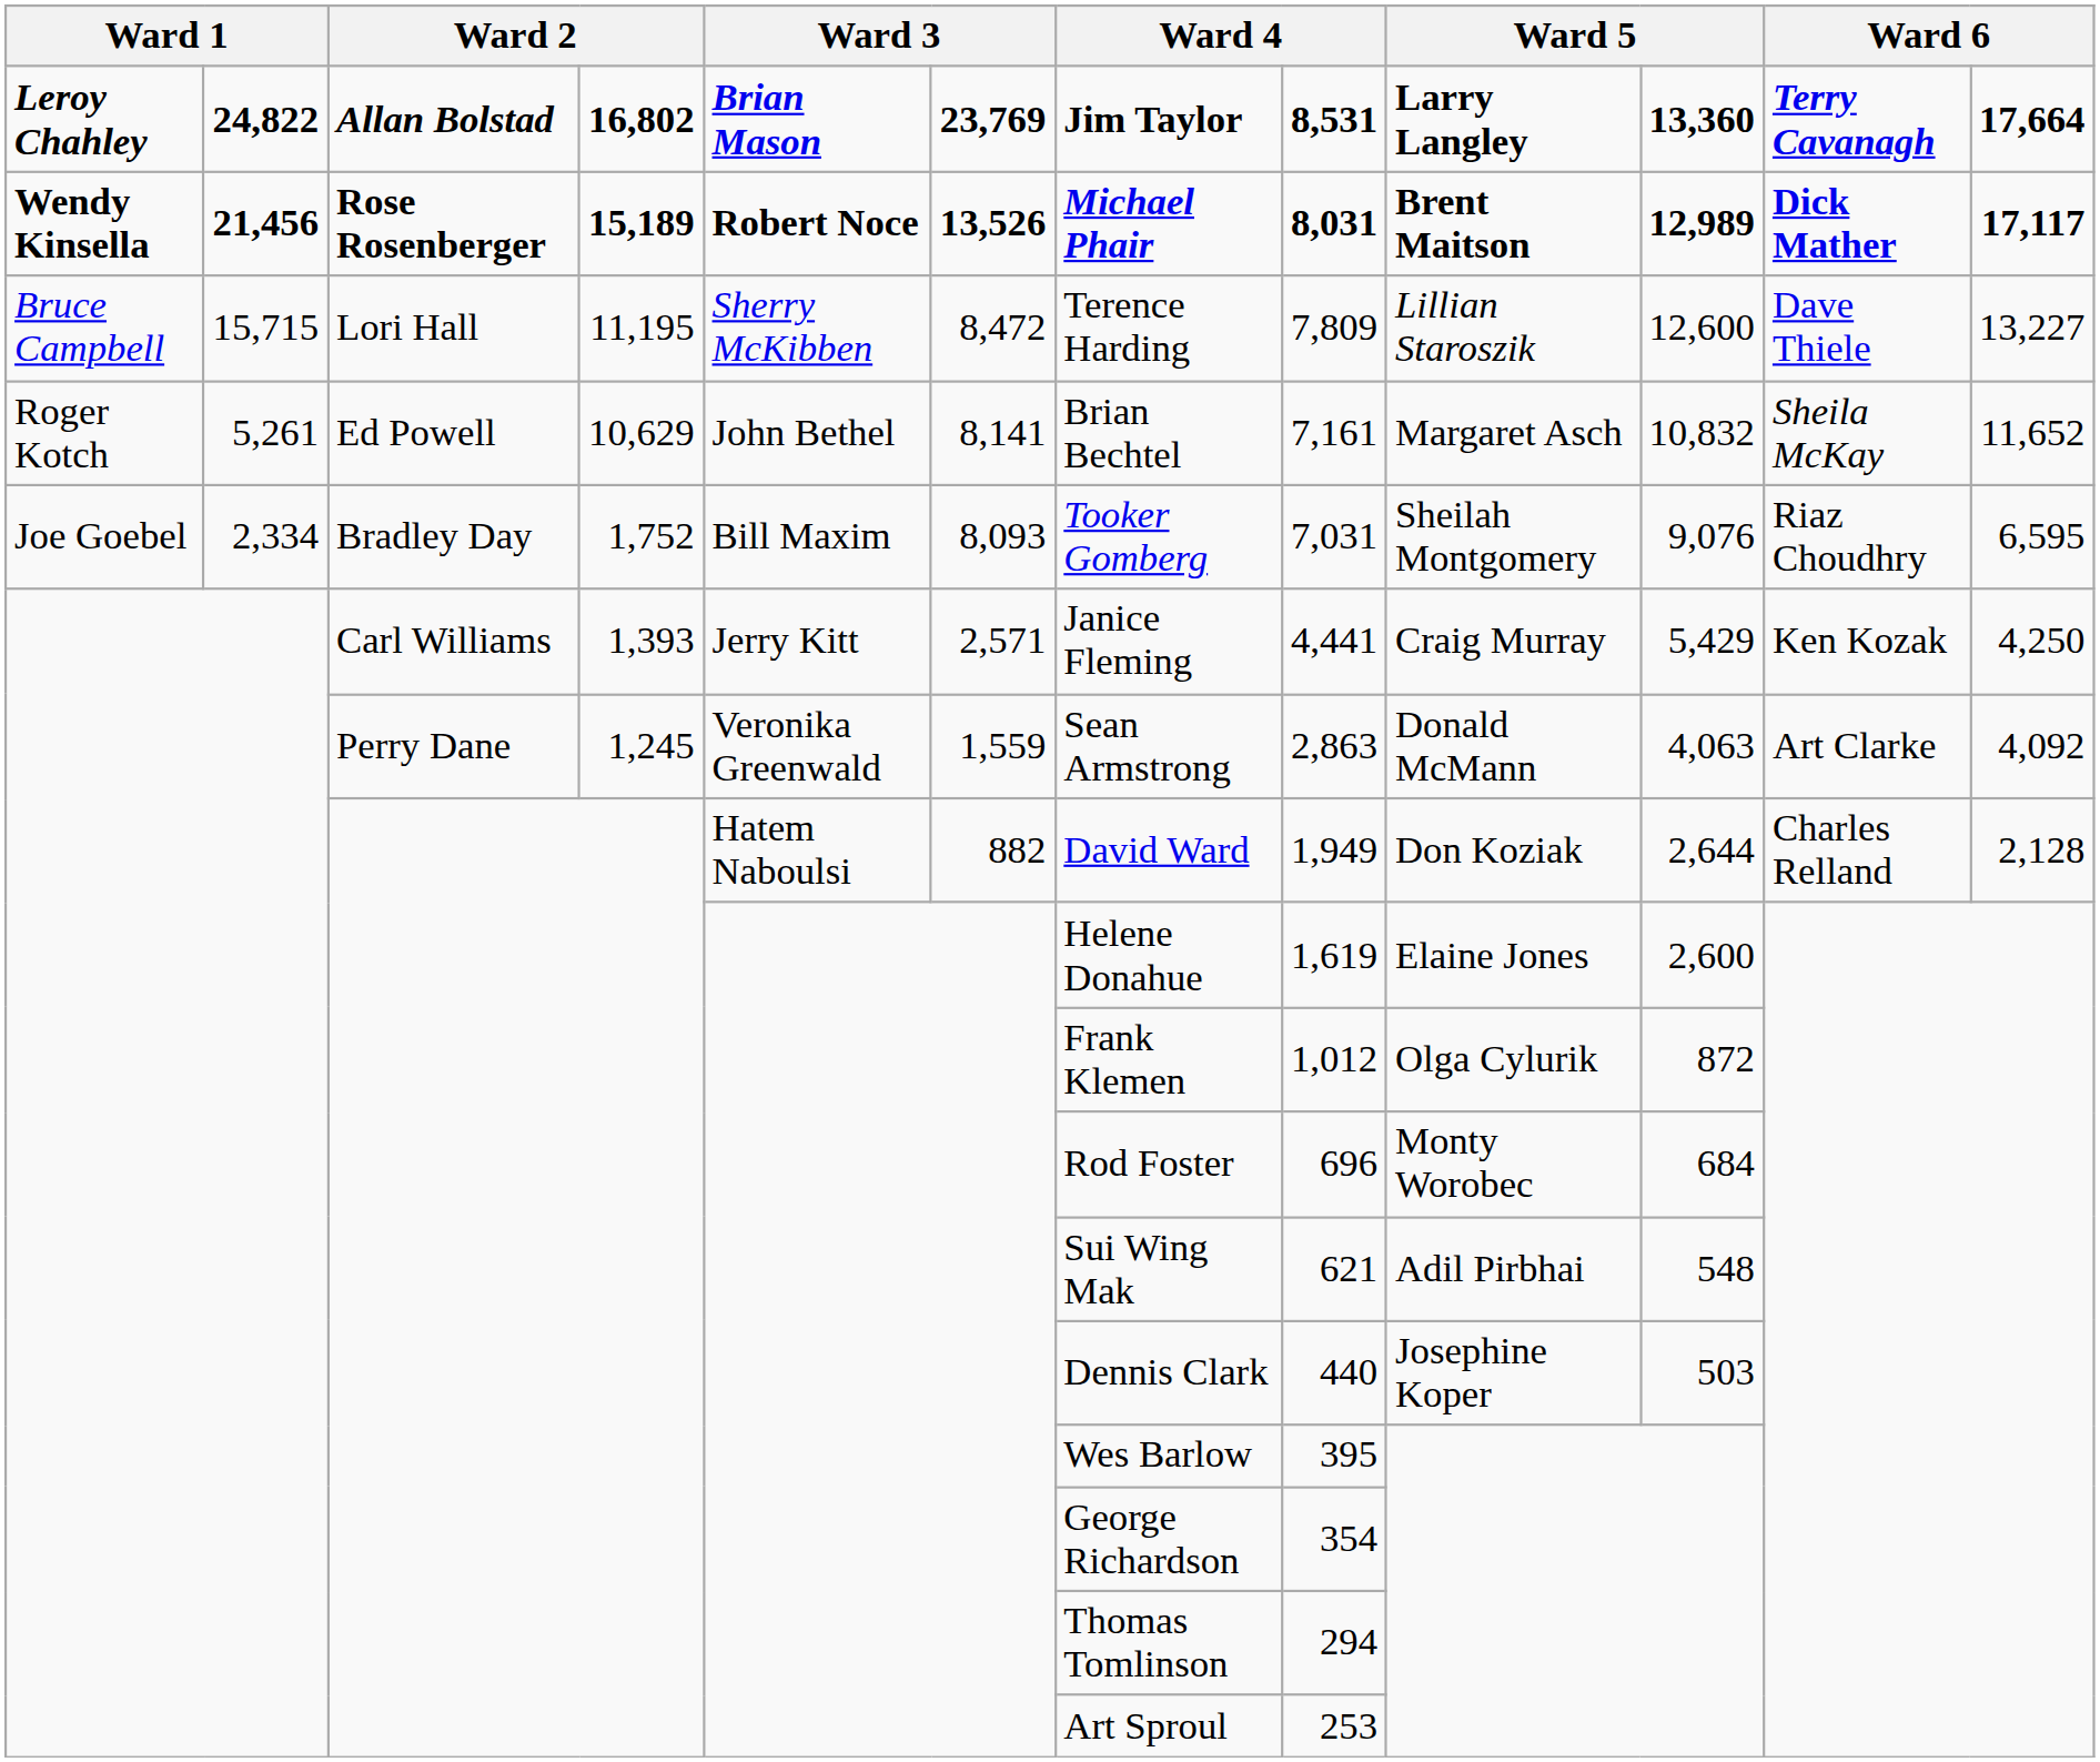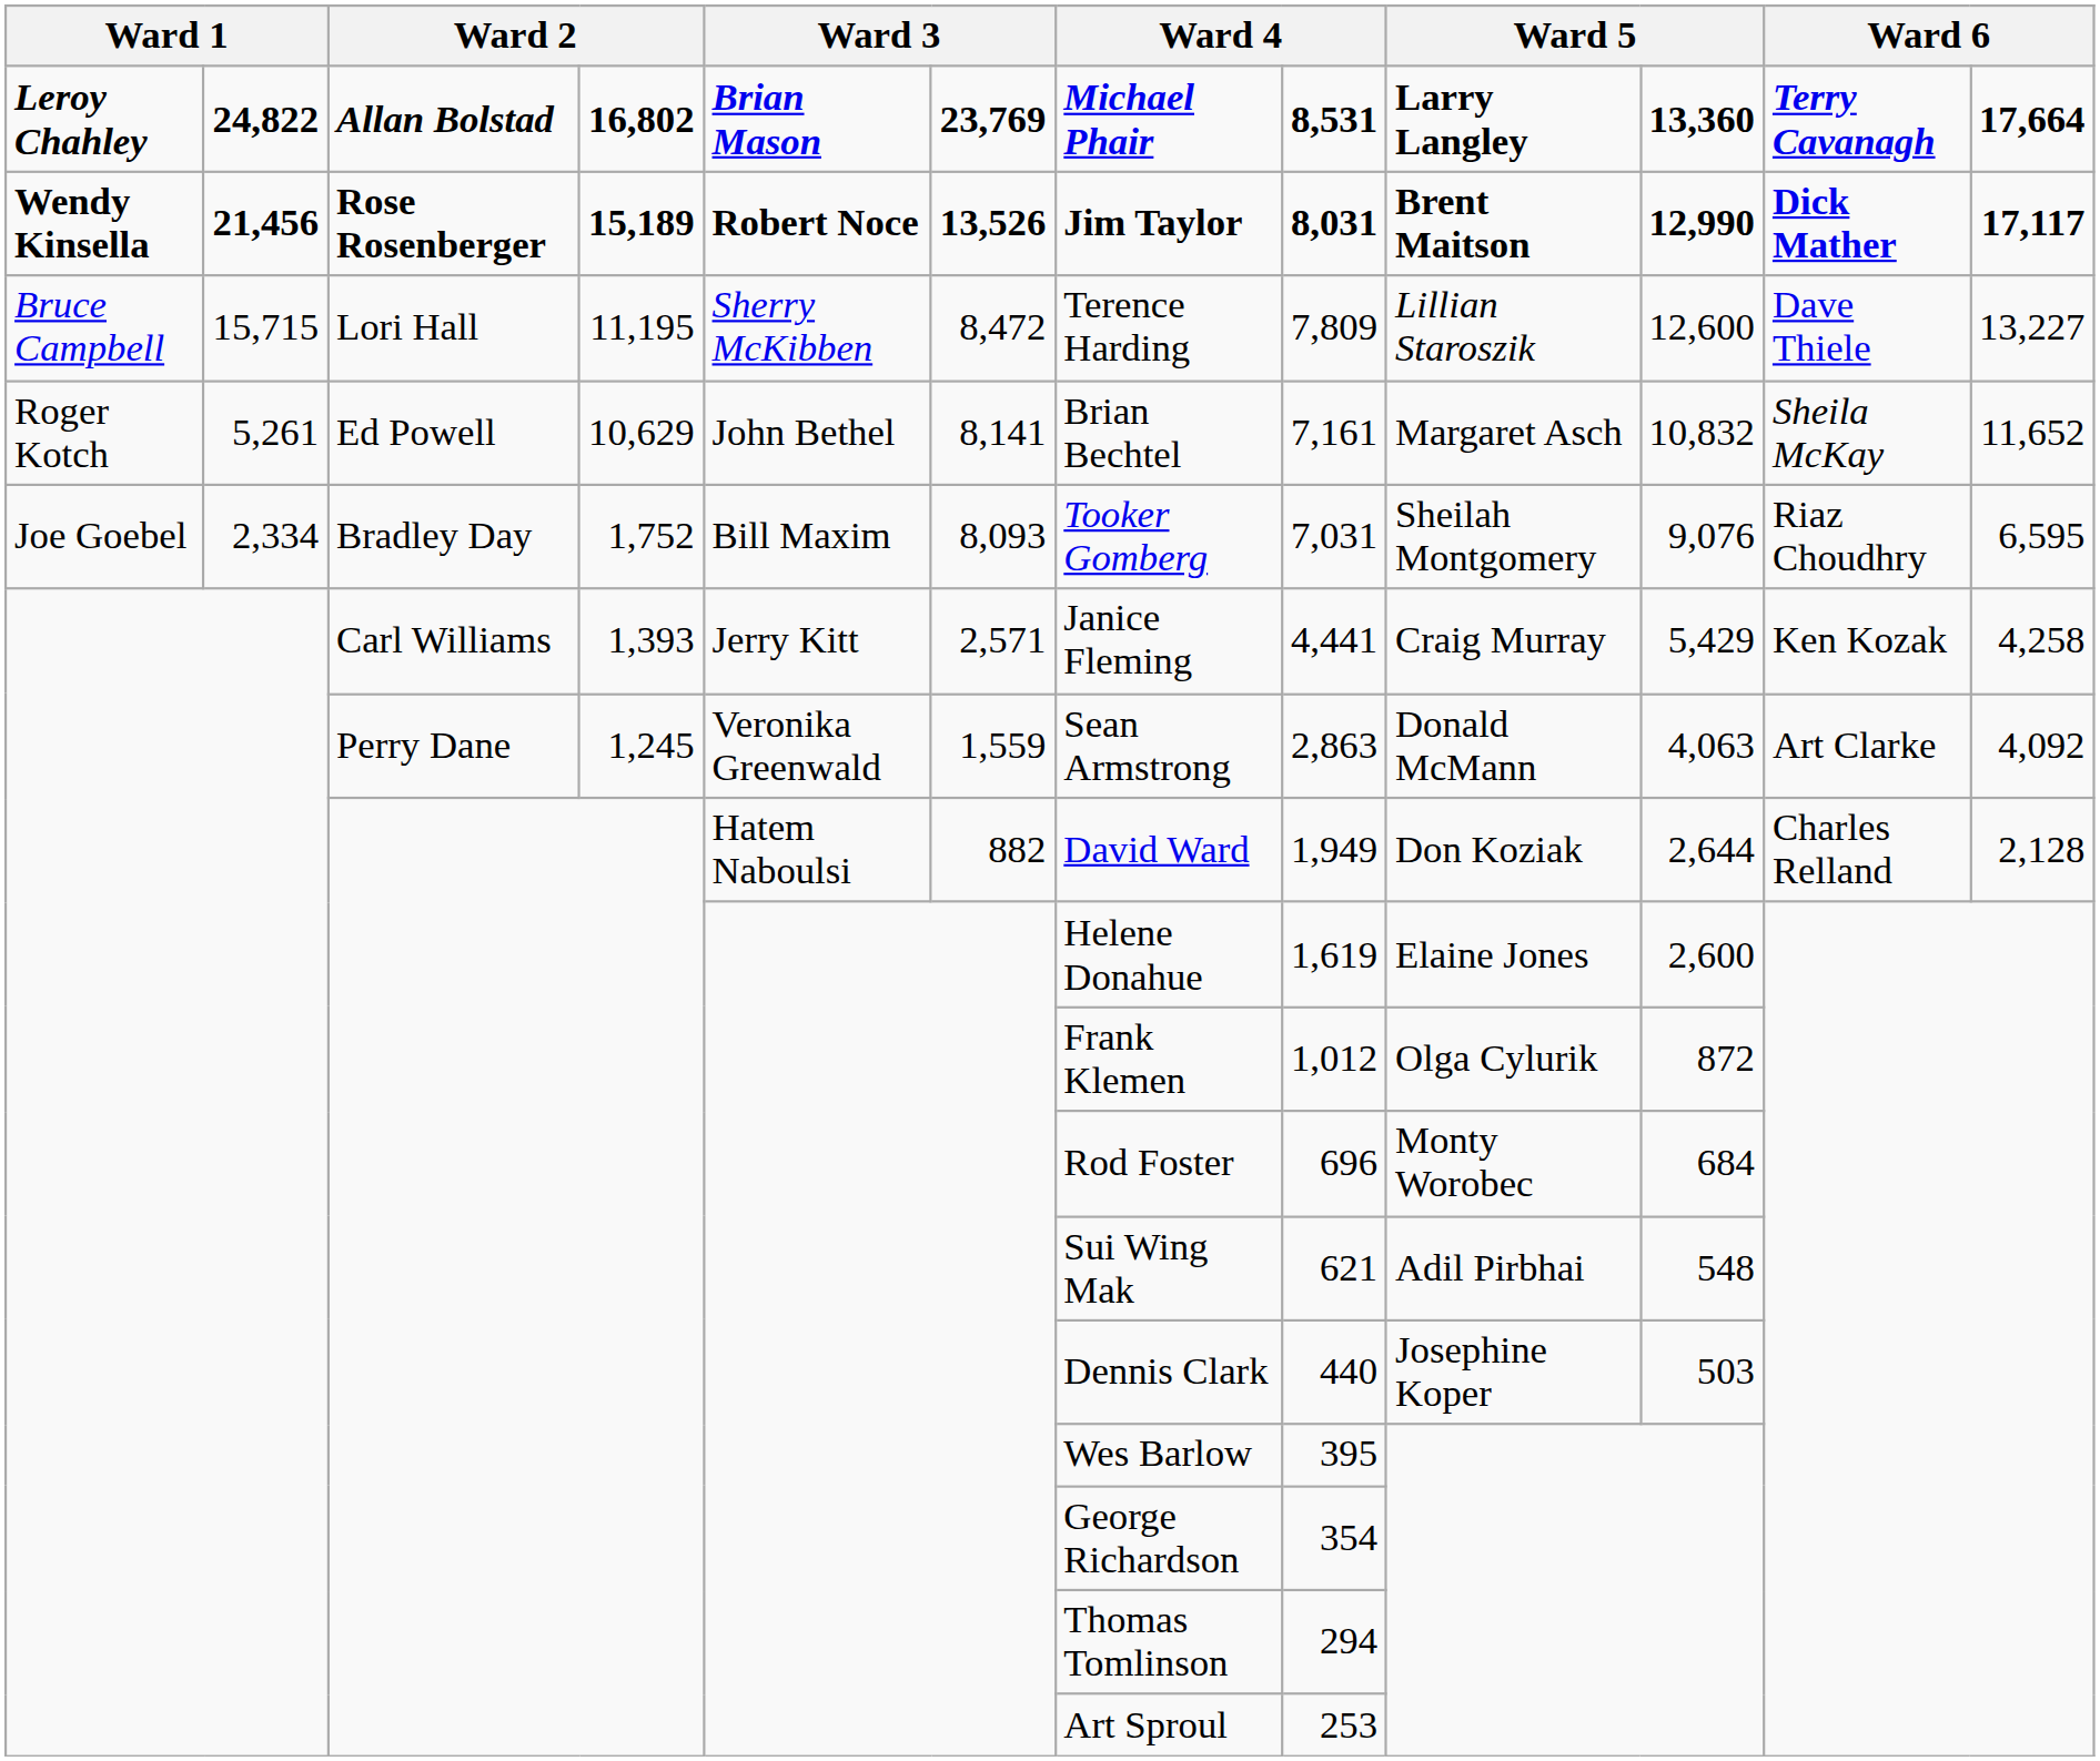Allan Bolstad | column 7: Jim Taylor -> Michael Phair
Rose Rosenberger | column 7: Michael Phair -> Jim Taylor
Rose Rosenberger | column 10: 12,989 -> 12,990
Carl Williams | column 12: 4,250 -> 4,258
